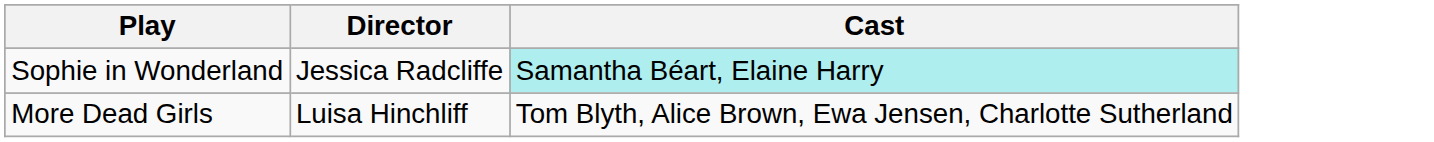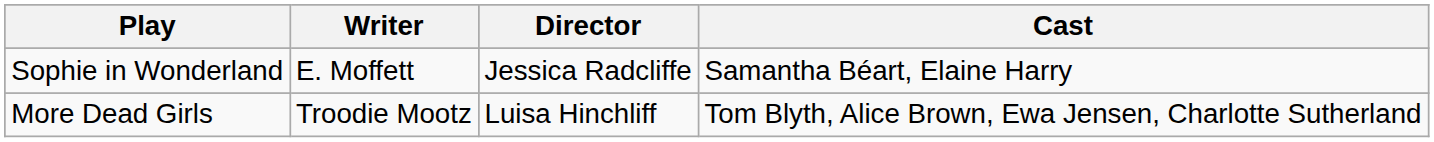+ column: Writer | E. Moffett | Troodie Mootz
Sophie in Wonderland | Cast: paleturquoise background -> no background
